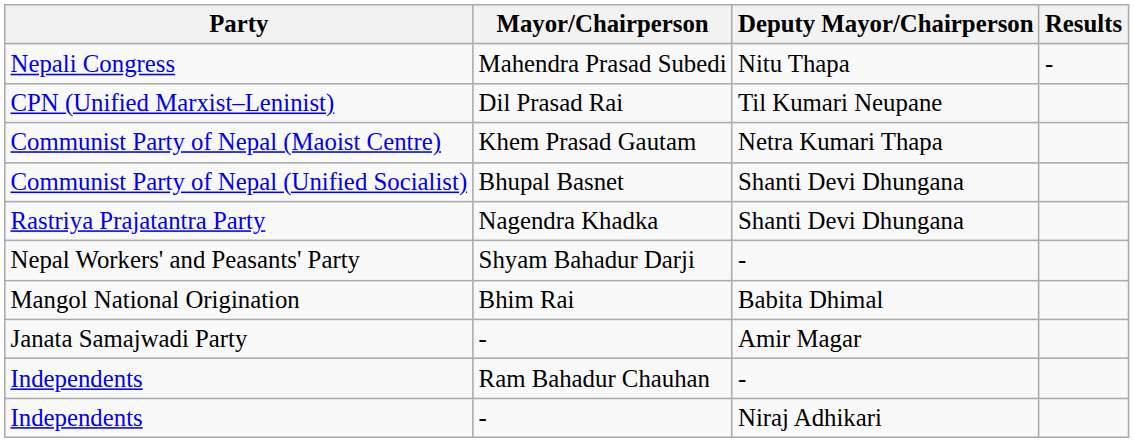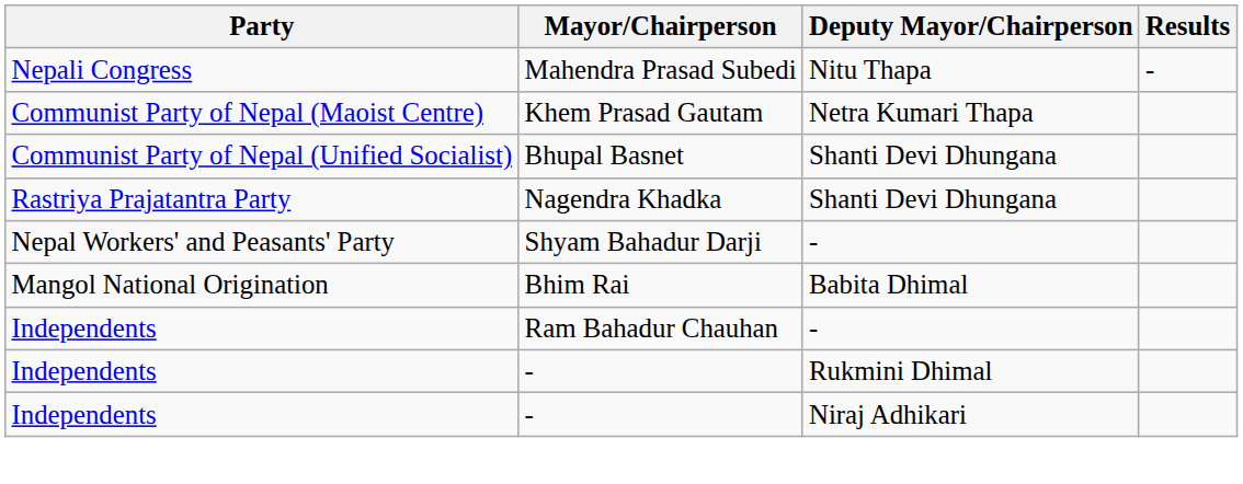- row: CPN (Unified Marxist–Leninist) | Dil Prasad Rai | Til Kumari Neupane
- row: Janata Samajwadi Party | - | Amir Magar
+ row: Independents | - | Rukmini Dhimal
